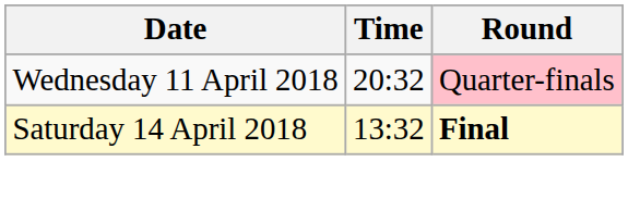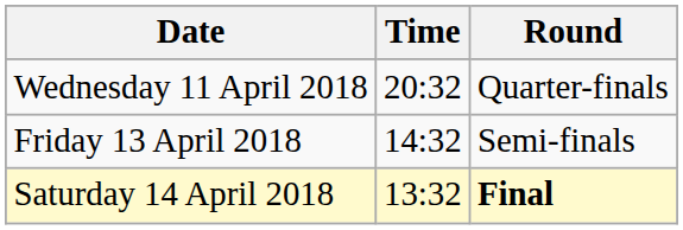Wednesday 11 April 2018 | Round: pink background -> no background
+ row: Friday 13 April 2018 | 14:32 | Semi-finals
